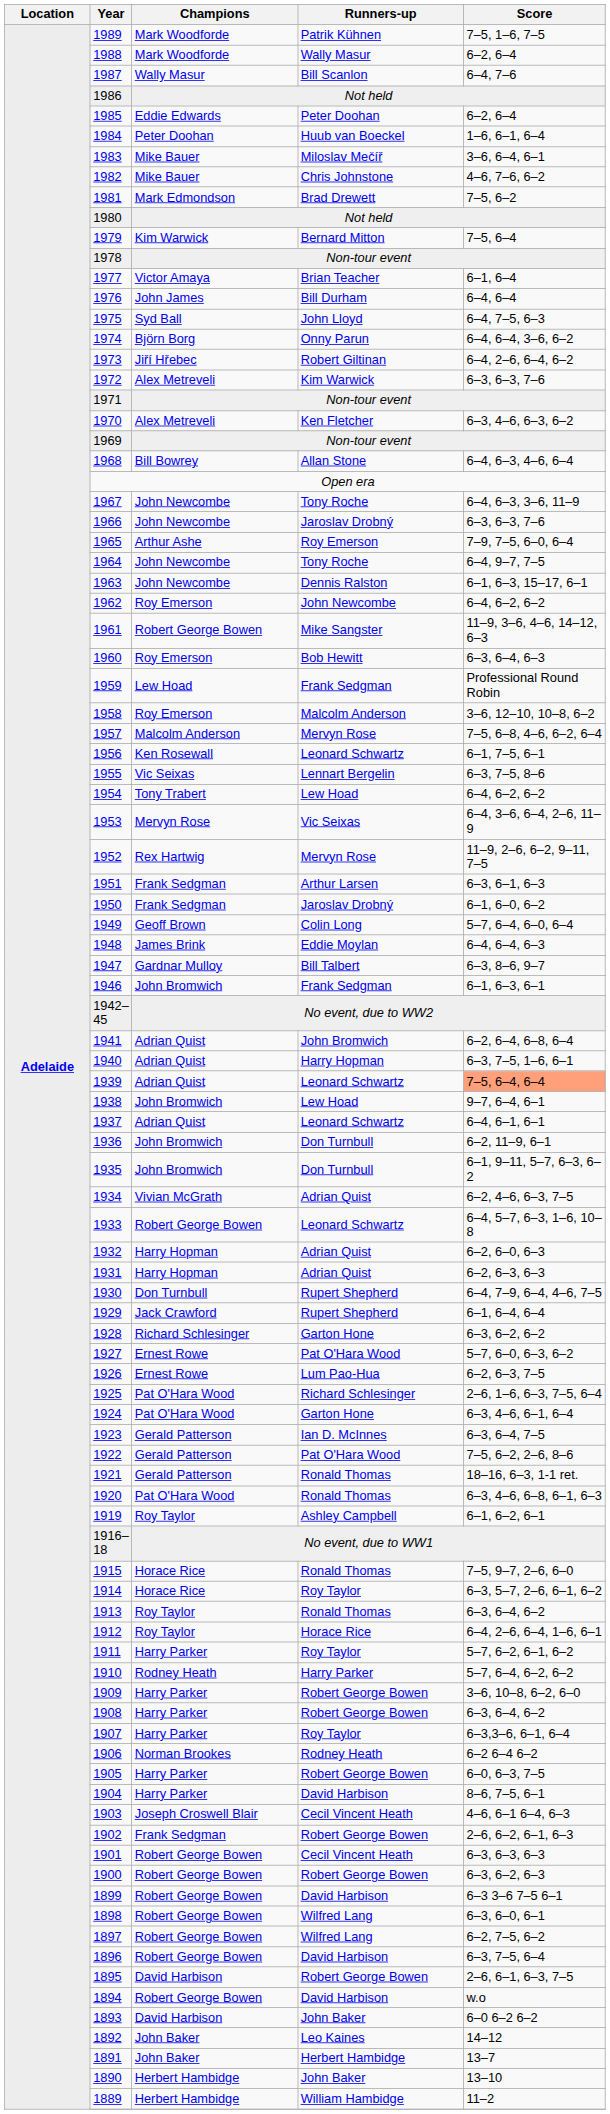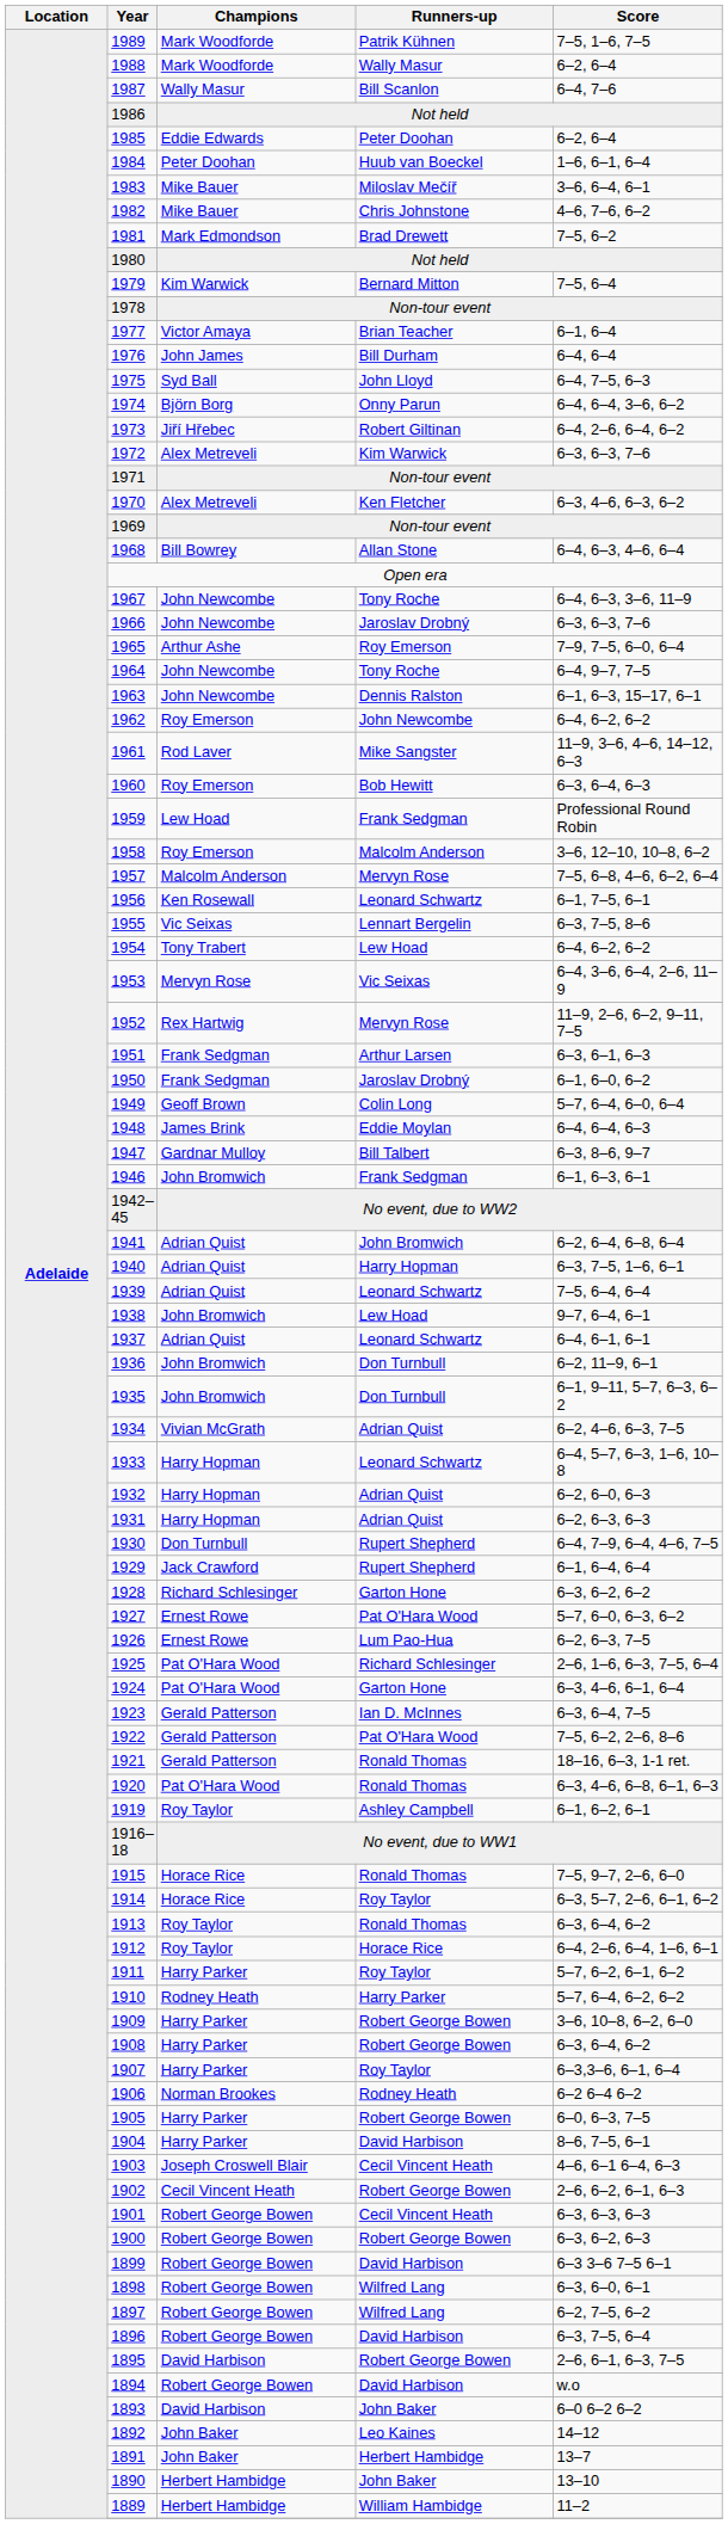1961 | Champions: Robert George Bowen -> Rod Laver
1939 | Score: lightsalmon background -> no background
1933 | Champions: Robert George Bowen -> Harry Hopman
1902 | Champions: Frank Sedgman -> Cecil Vincent Heath
